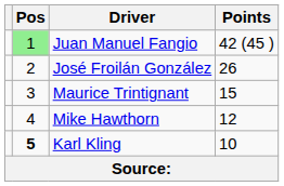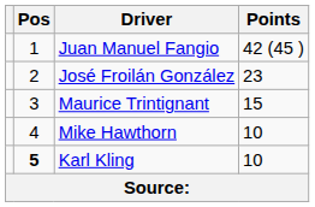Juan Manuel Fangio | Pos: lightgreen background -> no background
José Froilán González | Points: 26 -> 23
Mike Hawthorn | Points: 12 -> 10
